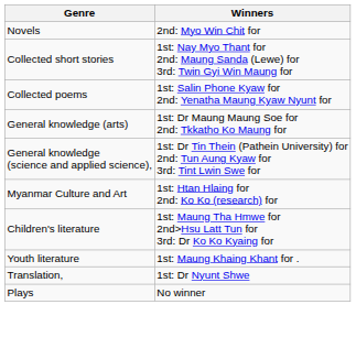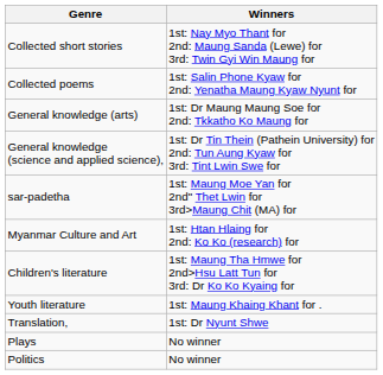- row: Novels | 2nd: Myo Win Chit for
+ row: sar-padetha | 1st: Maung Moe Yan for 2nd" Thet Lwin for 3rd>Maung Chit (MA) for
+ row: Politics | No winner
